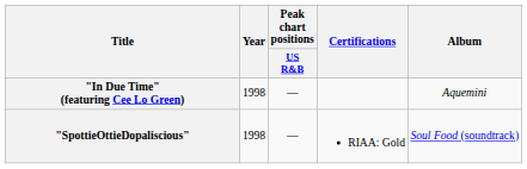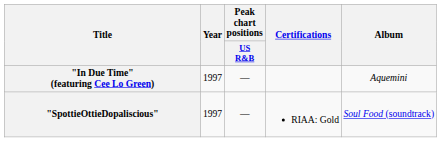"In Due Time" (featuring Cee Lo Green) | Year: 1998 -> 1997
"SpottieOttieDopaliscious" | Year: 1998 -> 1997
